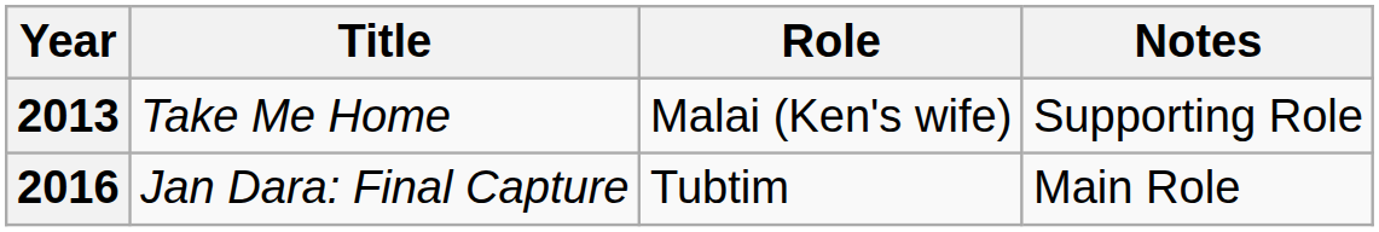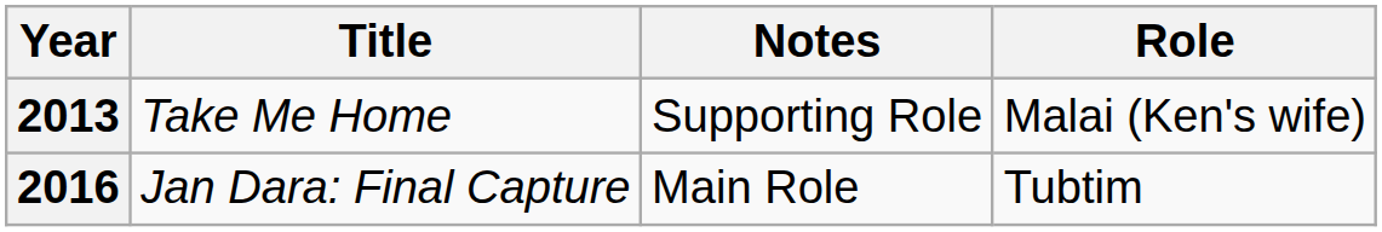columns swapped: Role <-> Notes
